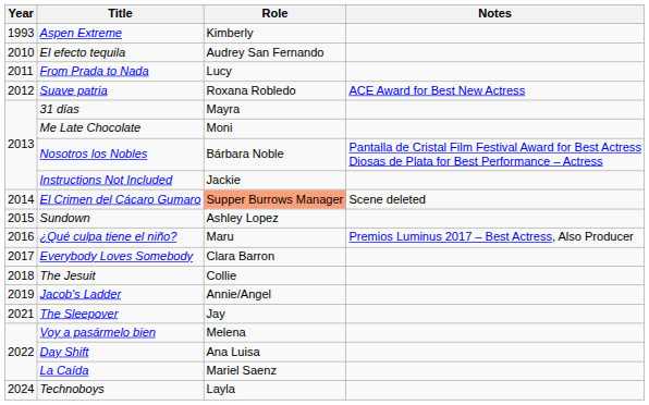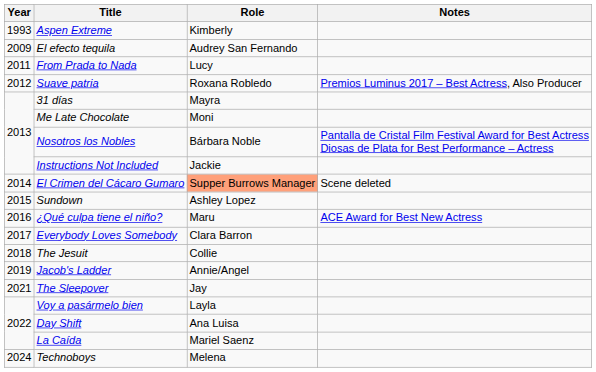El efecto tequila | Year: 2010 -> 2009
Suave patria | Notes: ACE Award for Best New Actress -> Premios Luminus 2017 – Best Actress, Also Producer
¿Qué culpa tiene el niño? | Notes: Premios Luminus 2017 – Best Actress, Also Producer -> ACE Award for Best New Actress
Voy a pasármelo bien | Role: Melena -> Layla
Technoboys | Role: Layla -> Melena
